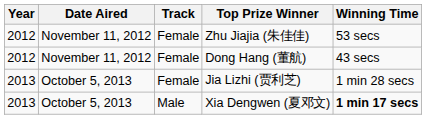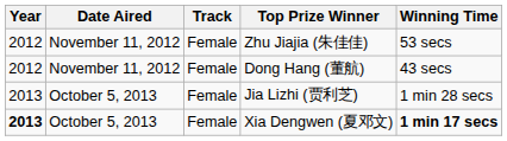Xia Dengwen (夏邓文) | Year: normal -> bold
Xia Dengwen (夏邓文) | Track: Male -> Female
